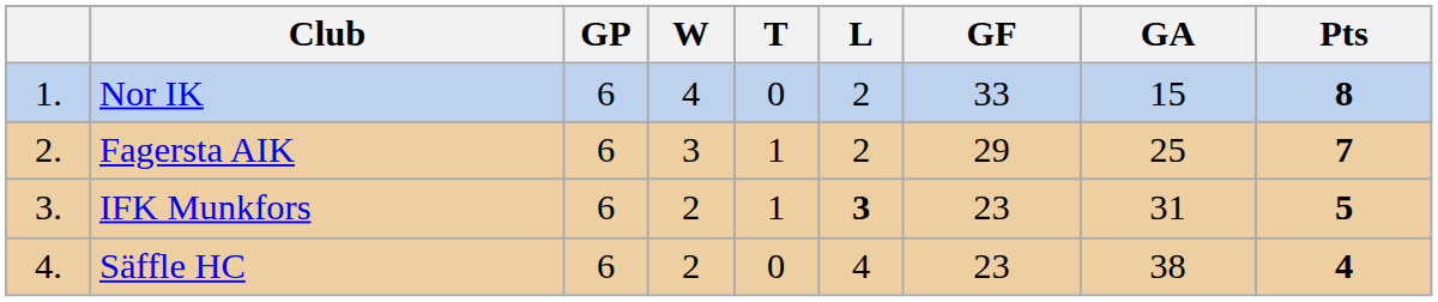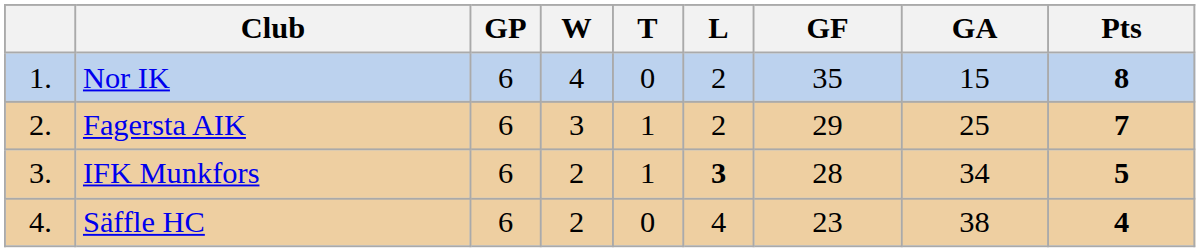Nor IK | GF: 33 -> 35
IFK Munkfors | GF: 23 -> 28
IFK Munkfors | GA: 31 -> 34
